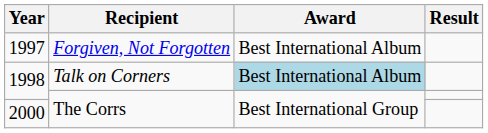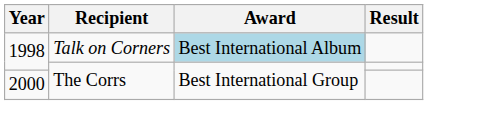- row: 1997 | Forgiven, Not Forgotten | Best International Album
